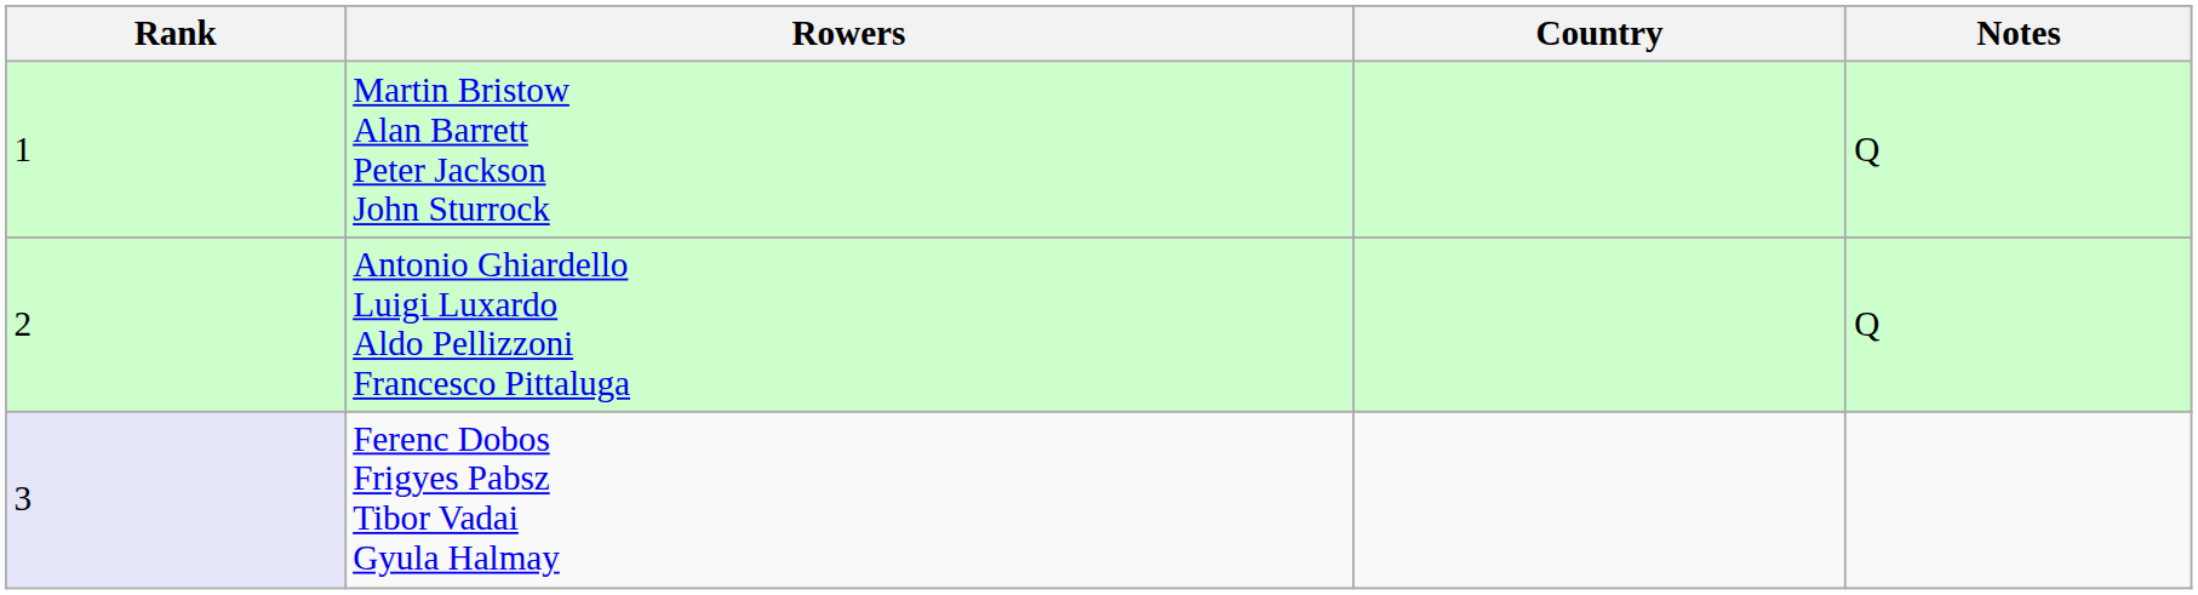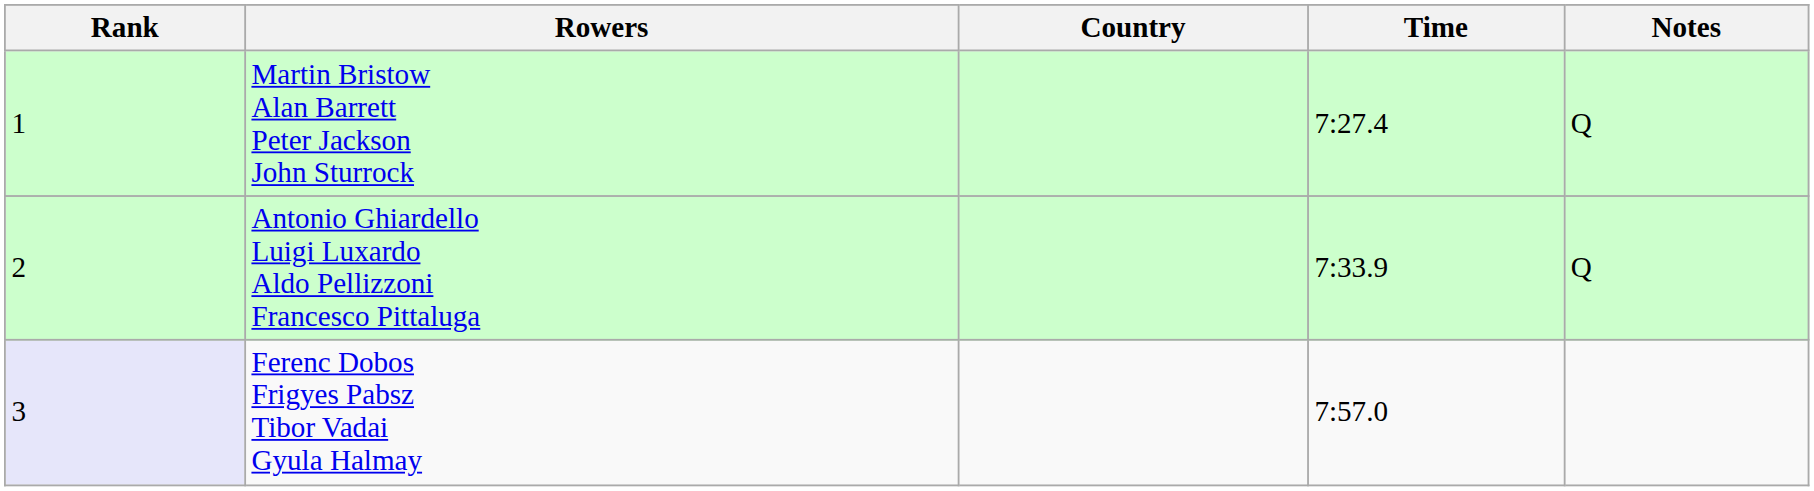+ column: Time | 7:27.4 | 7:33.9 | 7:57.0
